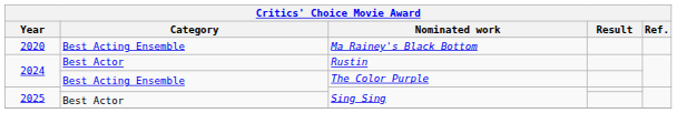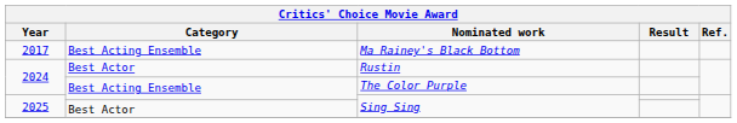Ma Rainey's Black Bottom | Year: 2020 -> 2017
